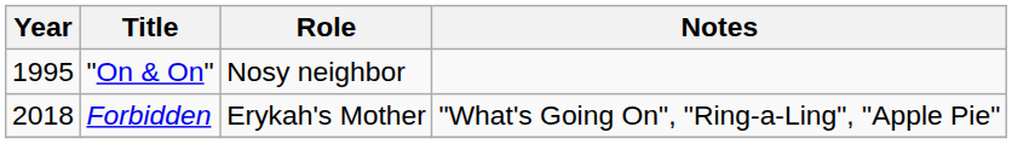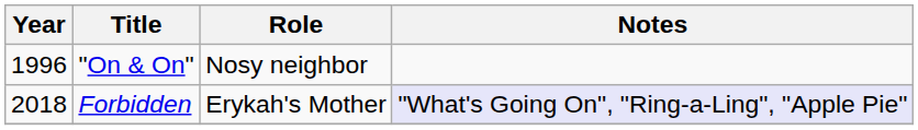"On & On" | Year: 1995 -> 1996
Forbidden | Notes: no background -> lavender background
